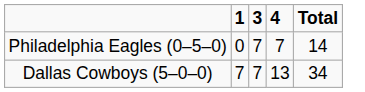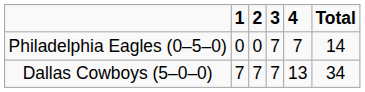+ column: 2 | 0 | 7
